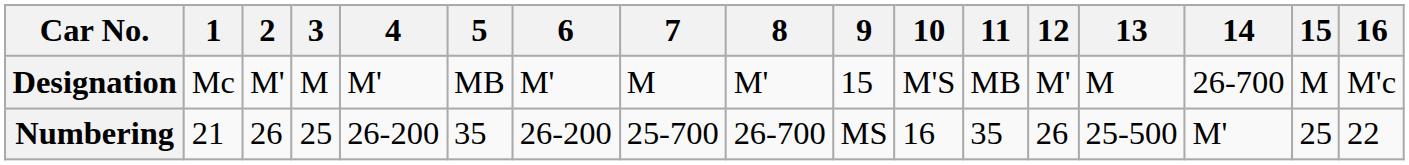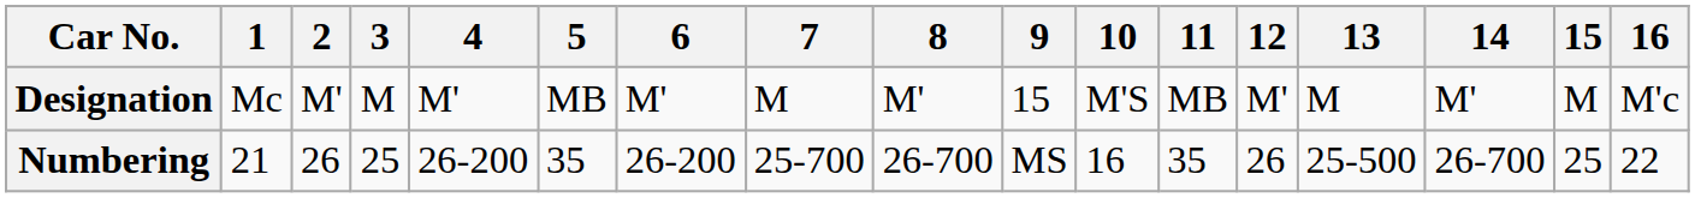Designation | 14: 26-700 -> M'
Numbering | 14: M' -> 26-700
